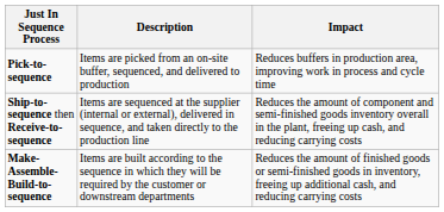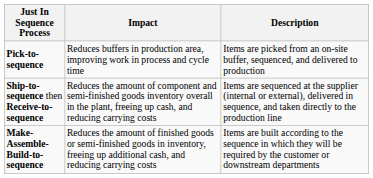columns swapped: Description <-> Impact
